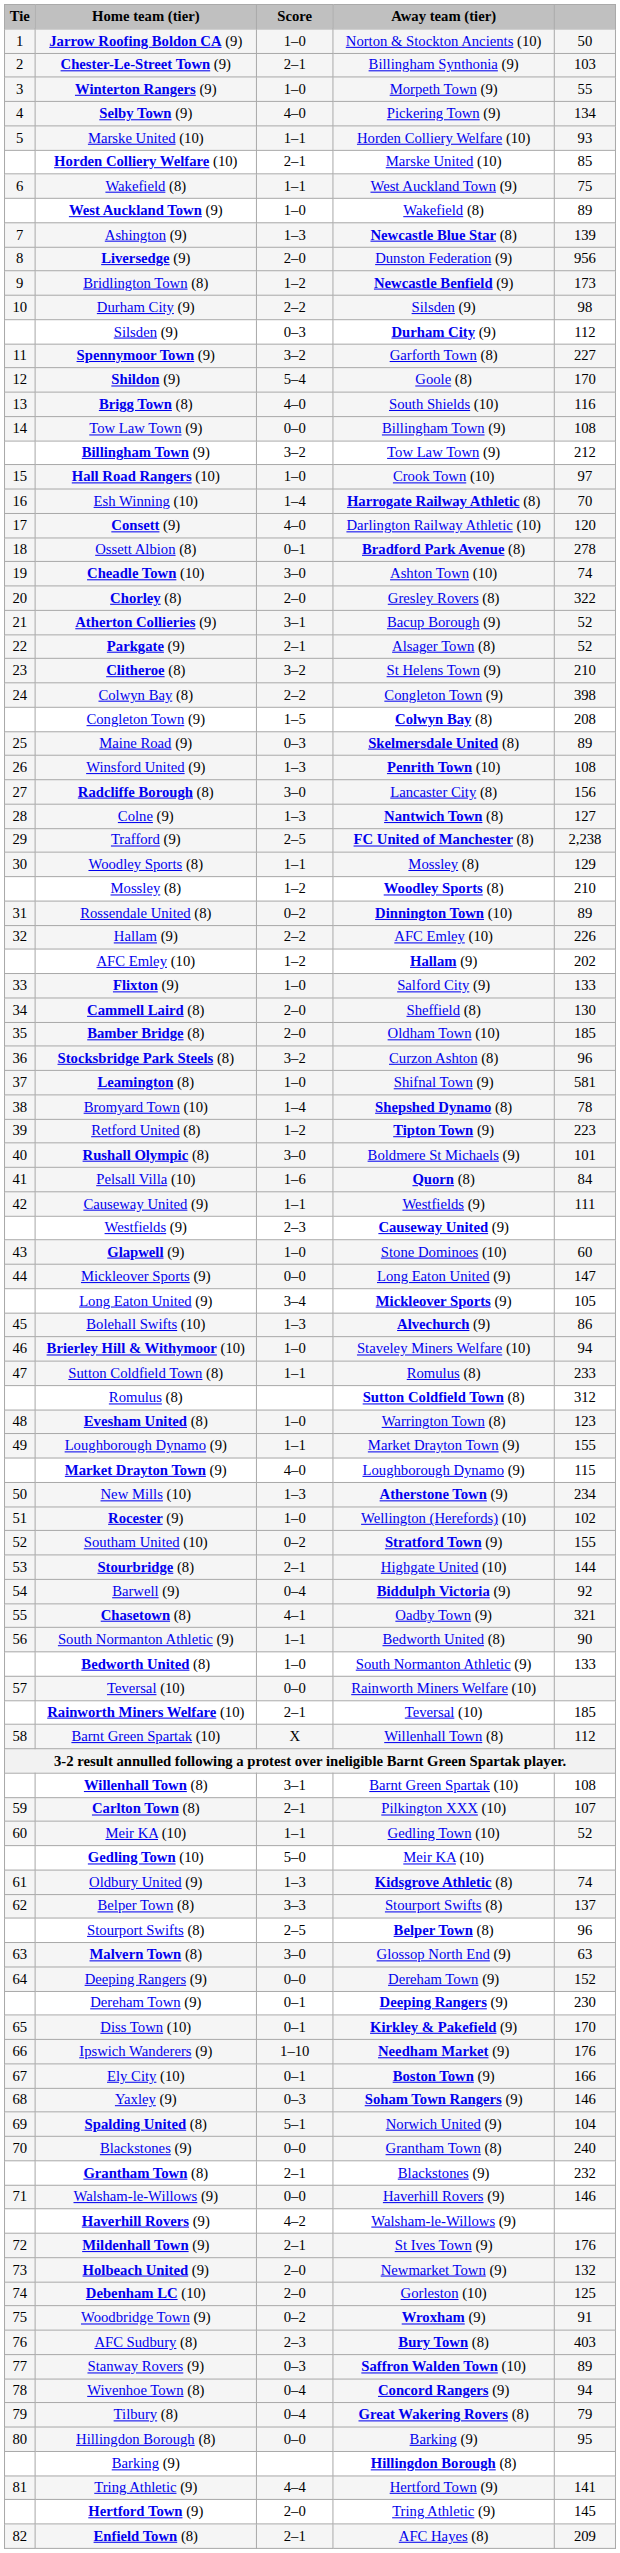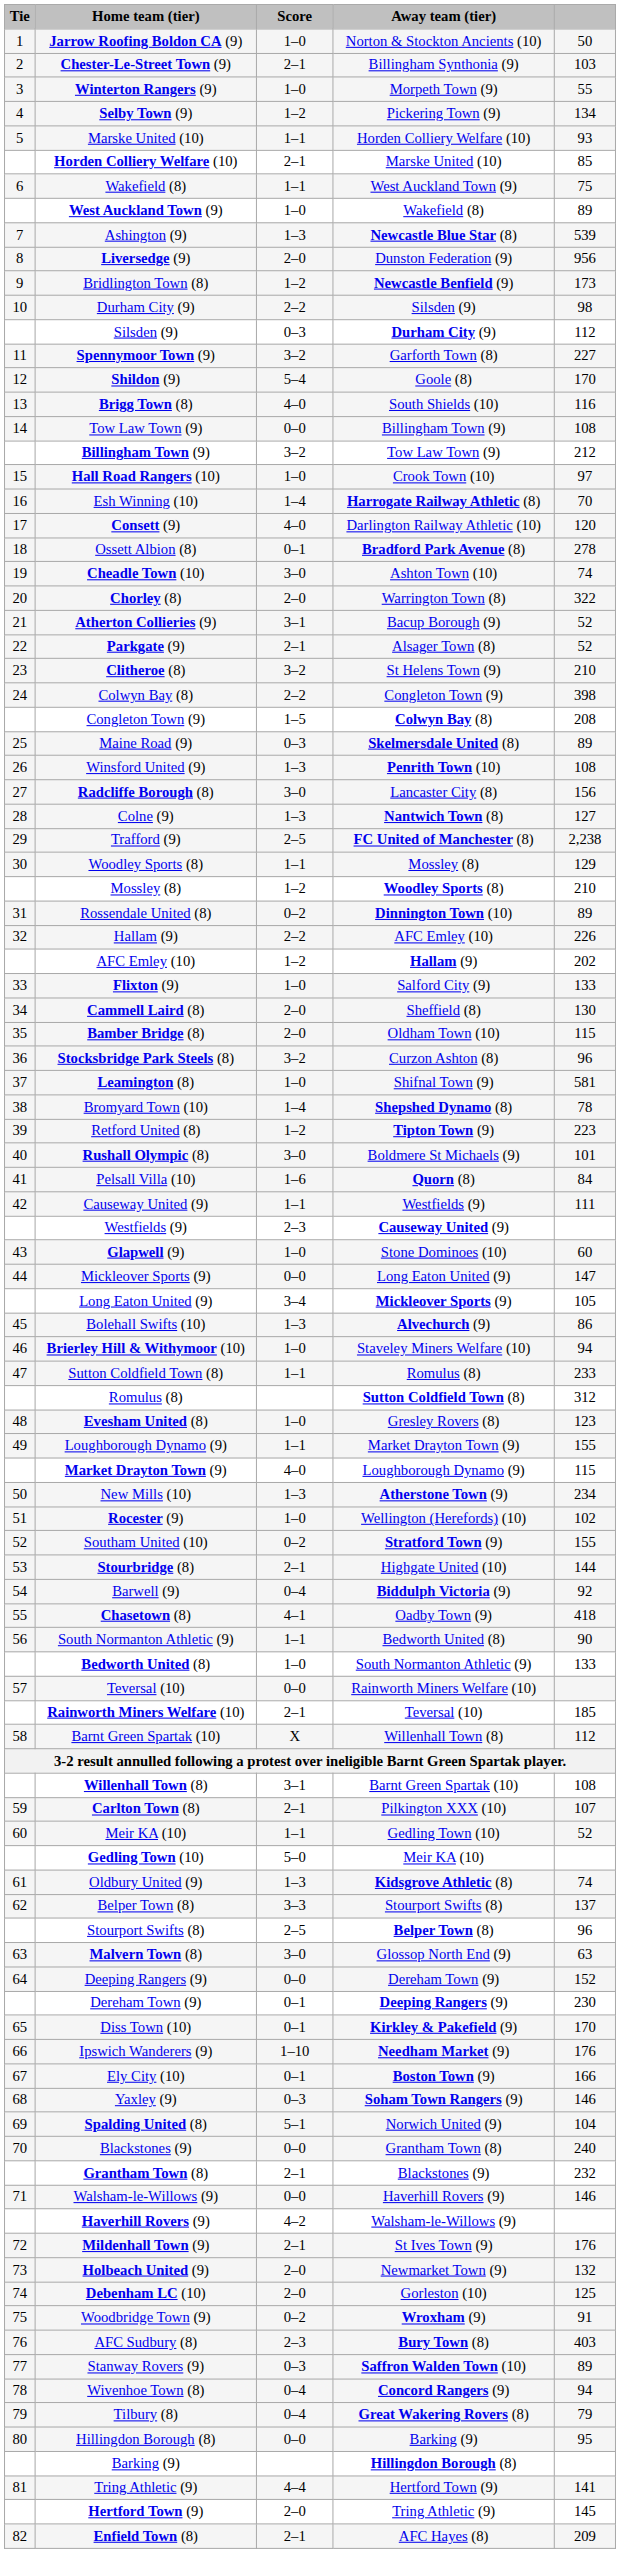Selby Town (9) | Score: 4–0 -> 1–2
Ashington (9) | column 5: 139 -> 539
Chorley (8) | Away team (tier): Gresley Rovers (8) -> Warrington Town (8)
Bamber Bridge (8) | column 5: 185 -> 115
Evesham United (8) | Away team (tier): Warrington Town (8) -> Gresley Rovers (8)
Chasetown (8) | column 5: 321 -> 418
